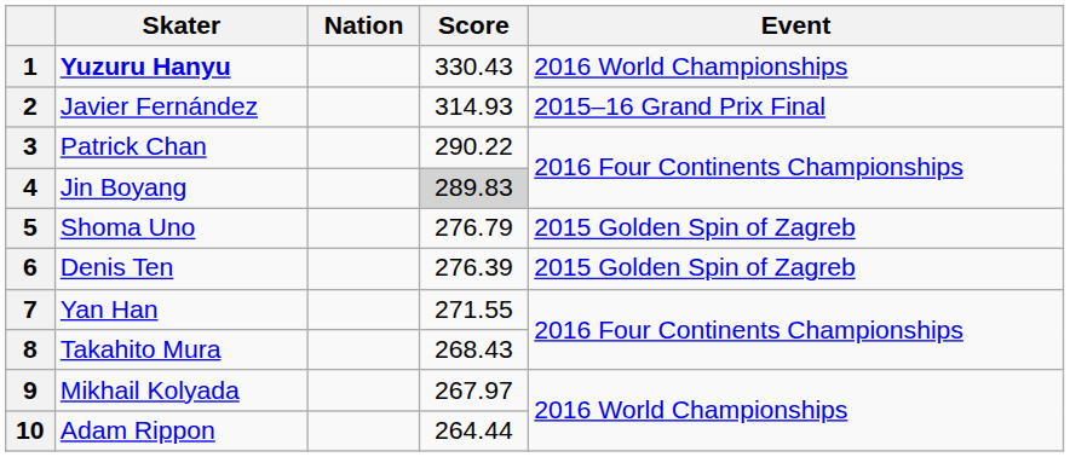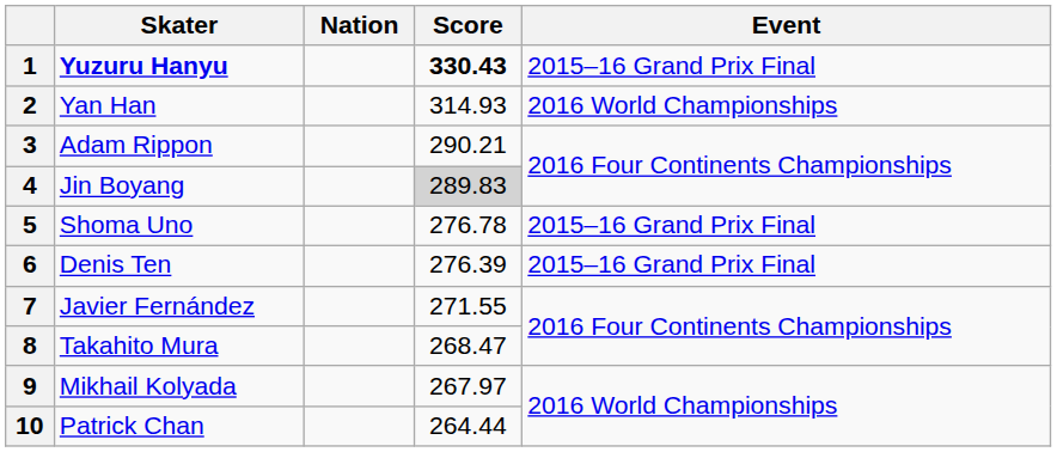1 | Score: normal -> bold
1 | Event: 2016 World Championships -> 2015–16 Grand Prix Final
2 | Skater: Javier Fernández -> Yan Han
2 | Event: 2015–16 Grand Prix Final -> 2016 World Championships
3 | Skater: Patrick Chan -> Adam Rippon
3 | Score: 290.22 -> 290.21
5 | Score: 276.79 -> 276.78
5 | Event: 2015 Golden Spin of Zagreb -> 2015–16 Grand Prix Final
6 | Event: 2015 Golden Spin of Zagreb -> 2015–16 Grand Prix Final
7 | Skater: Yan Han -> Javier Fernández
8 | Score: 268.43 -> 268.47
10 | Skater: Adam Rippon -> Patrick Chan
